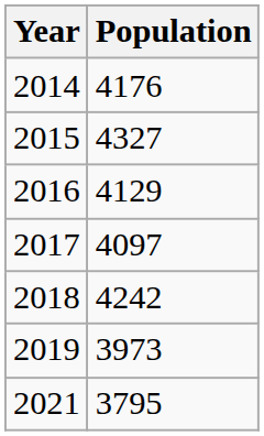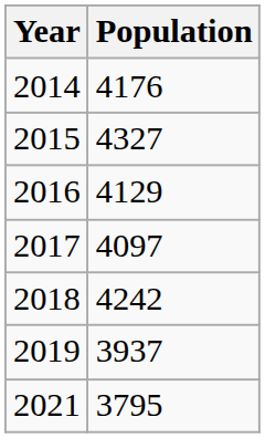2019 | Population: 3973 -> 3937
